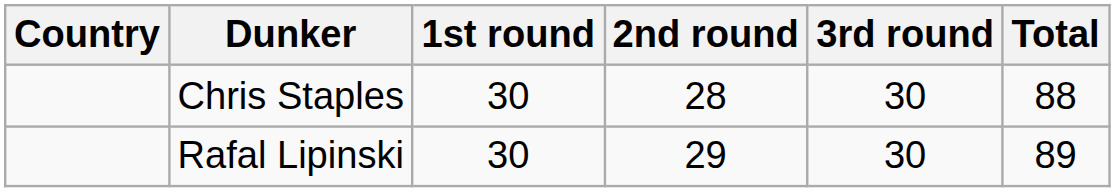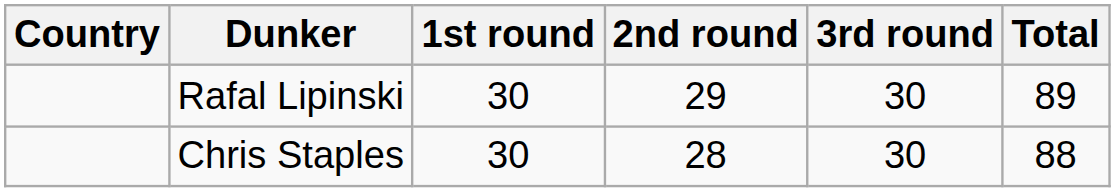rows swapped: Rafal Lipinski <-> Chris Staples
